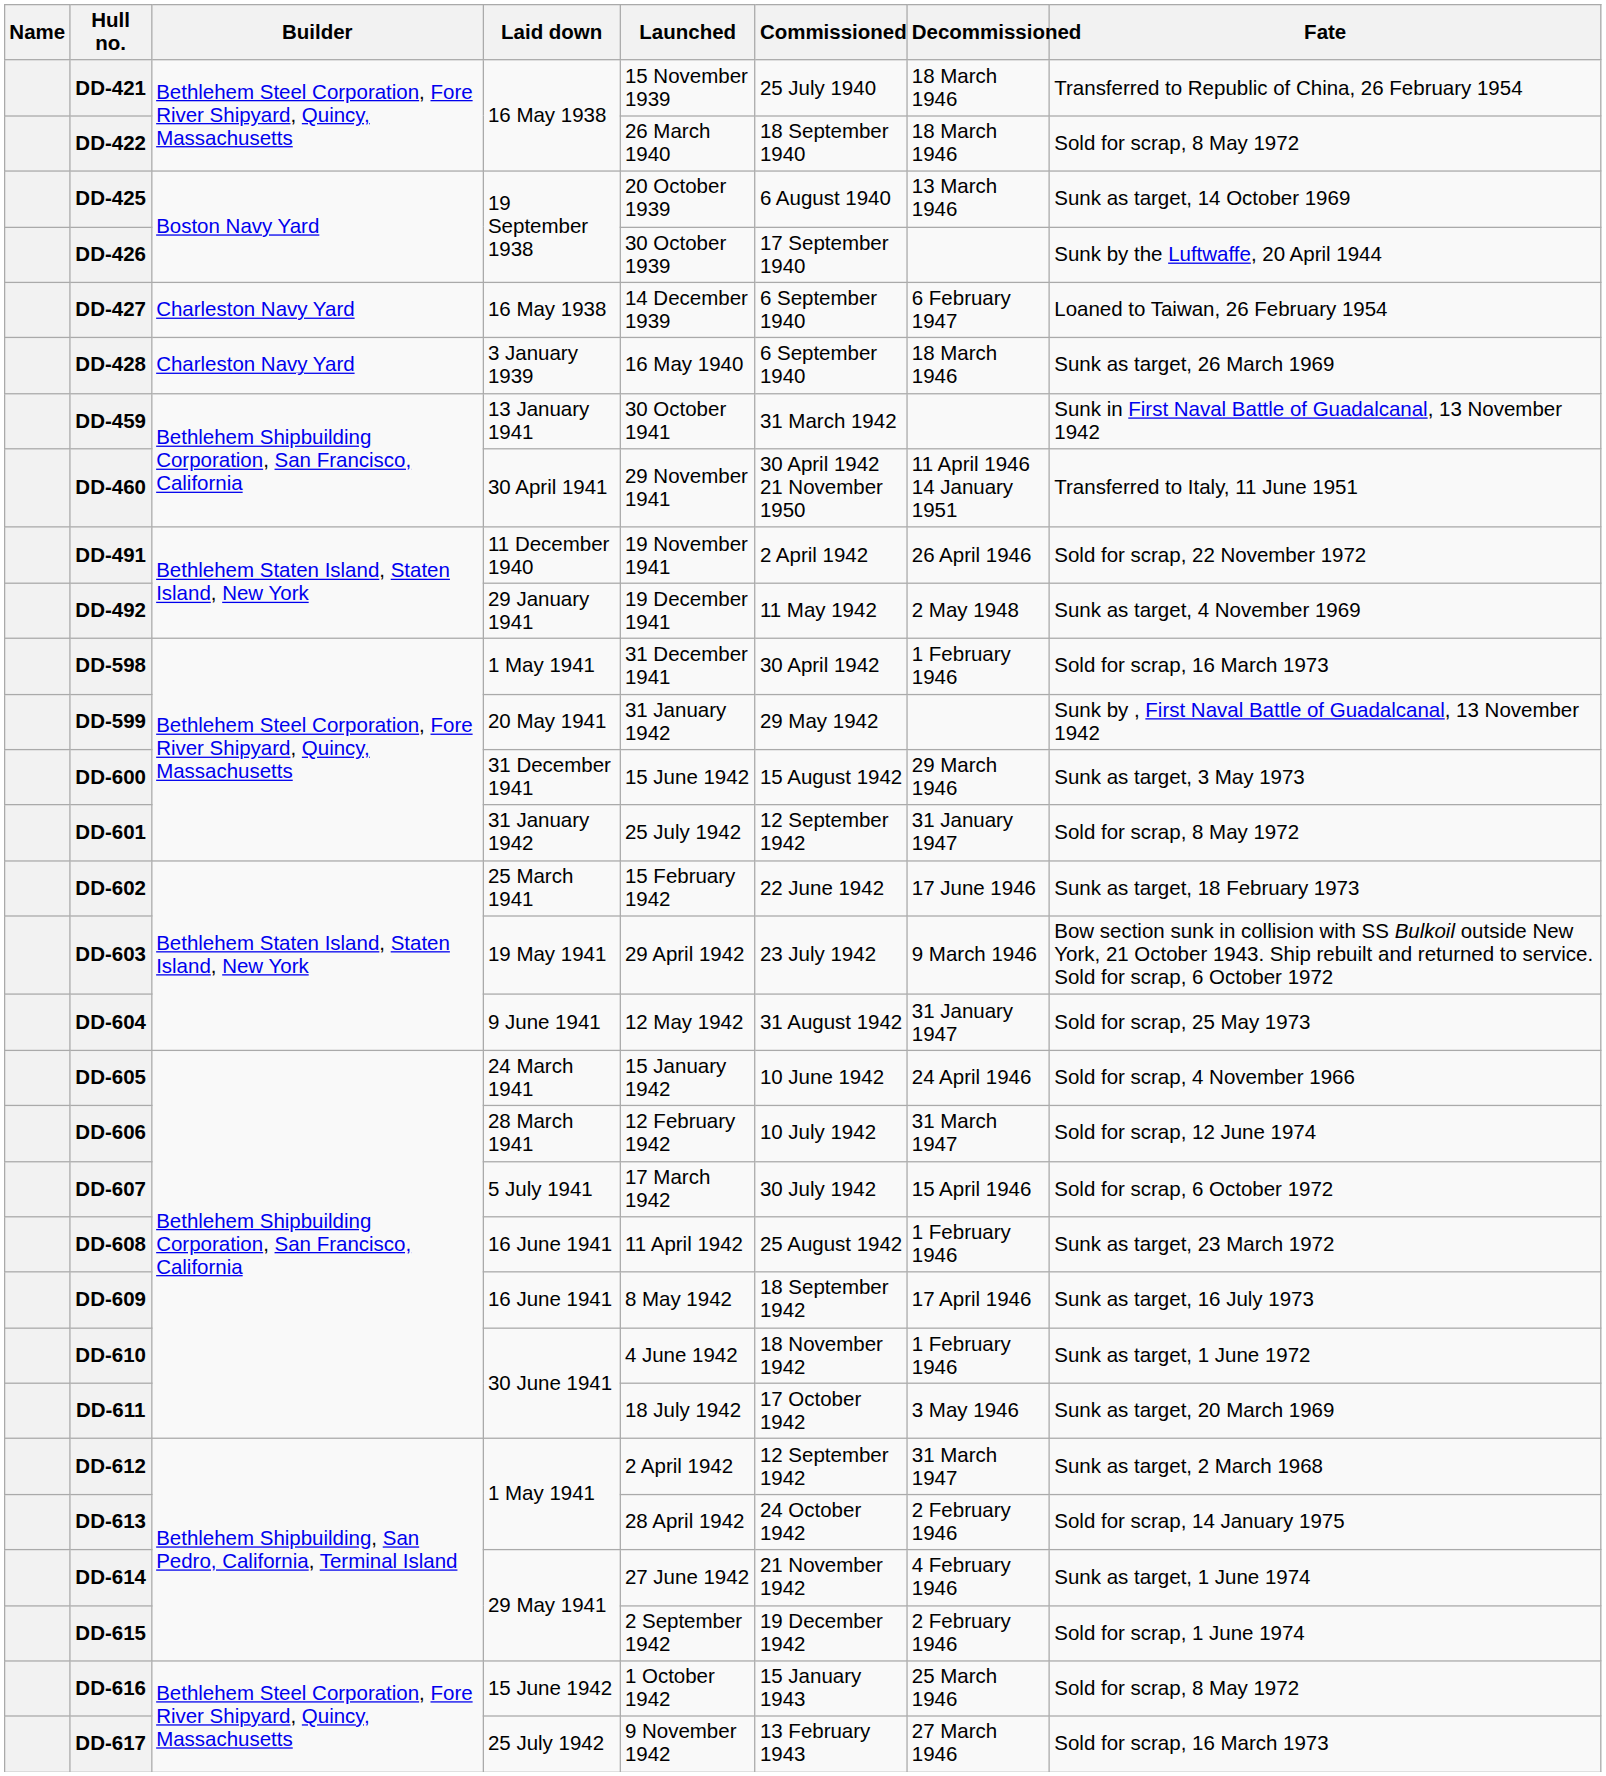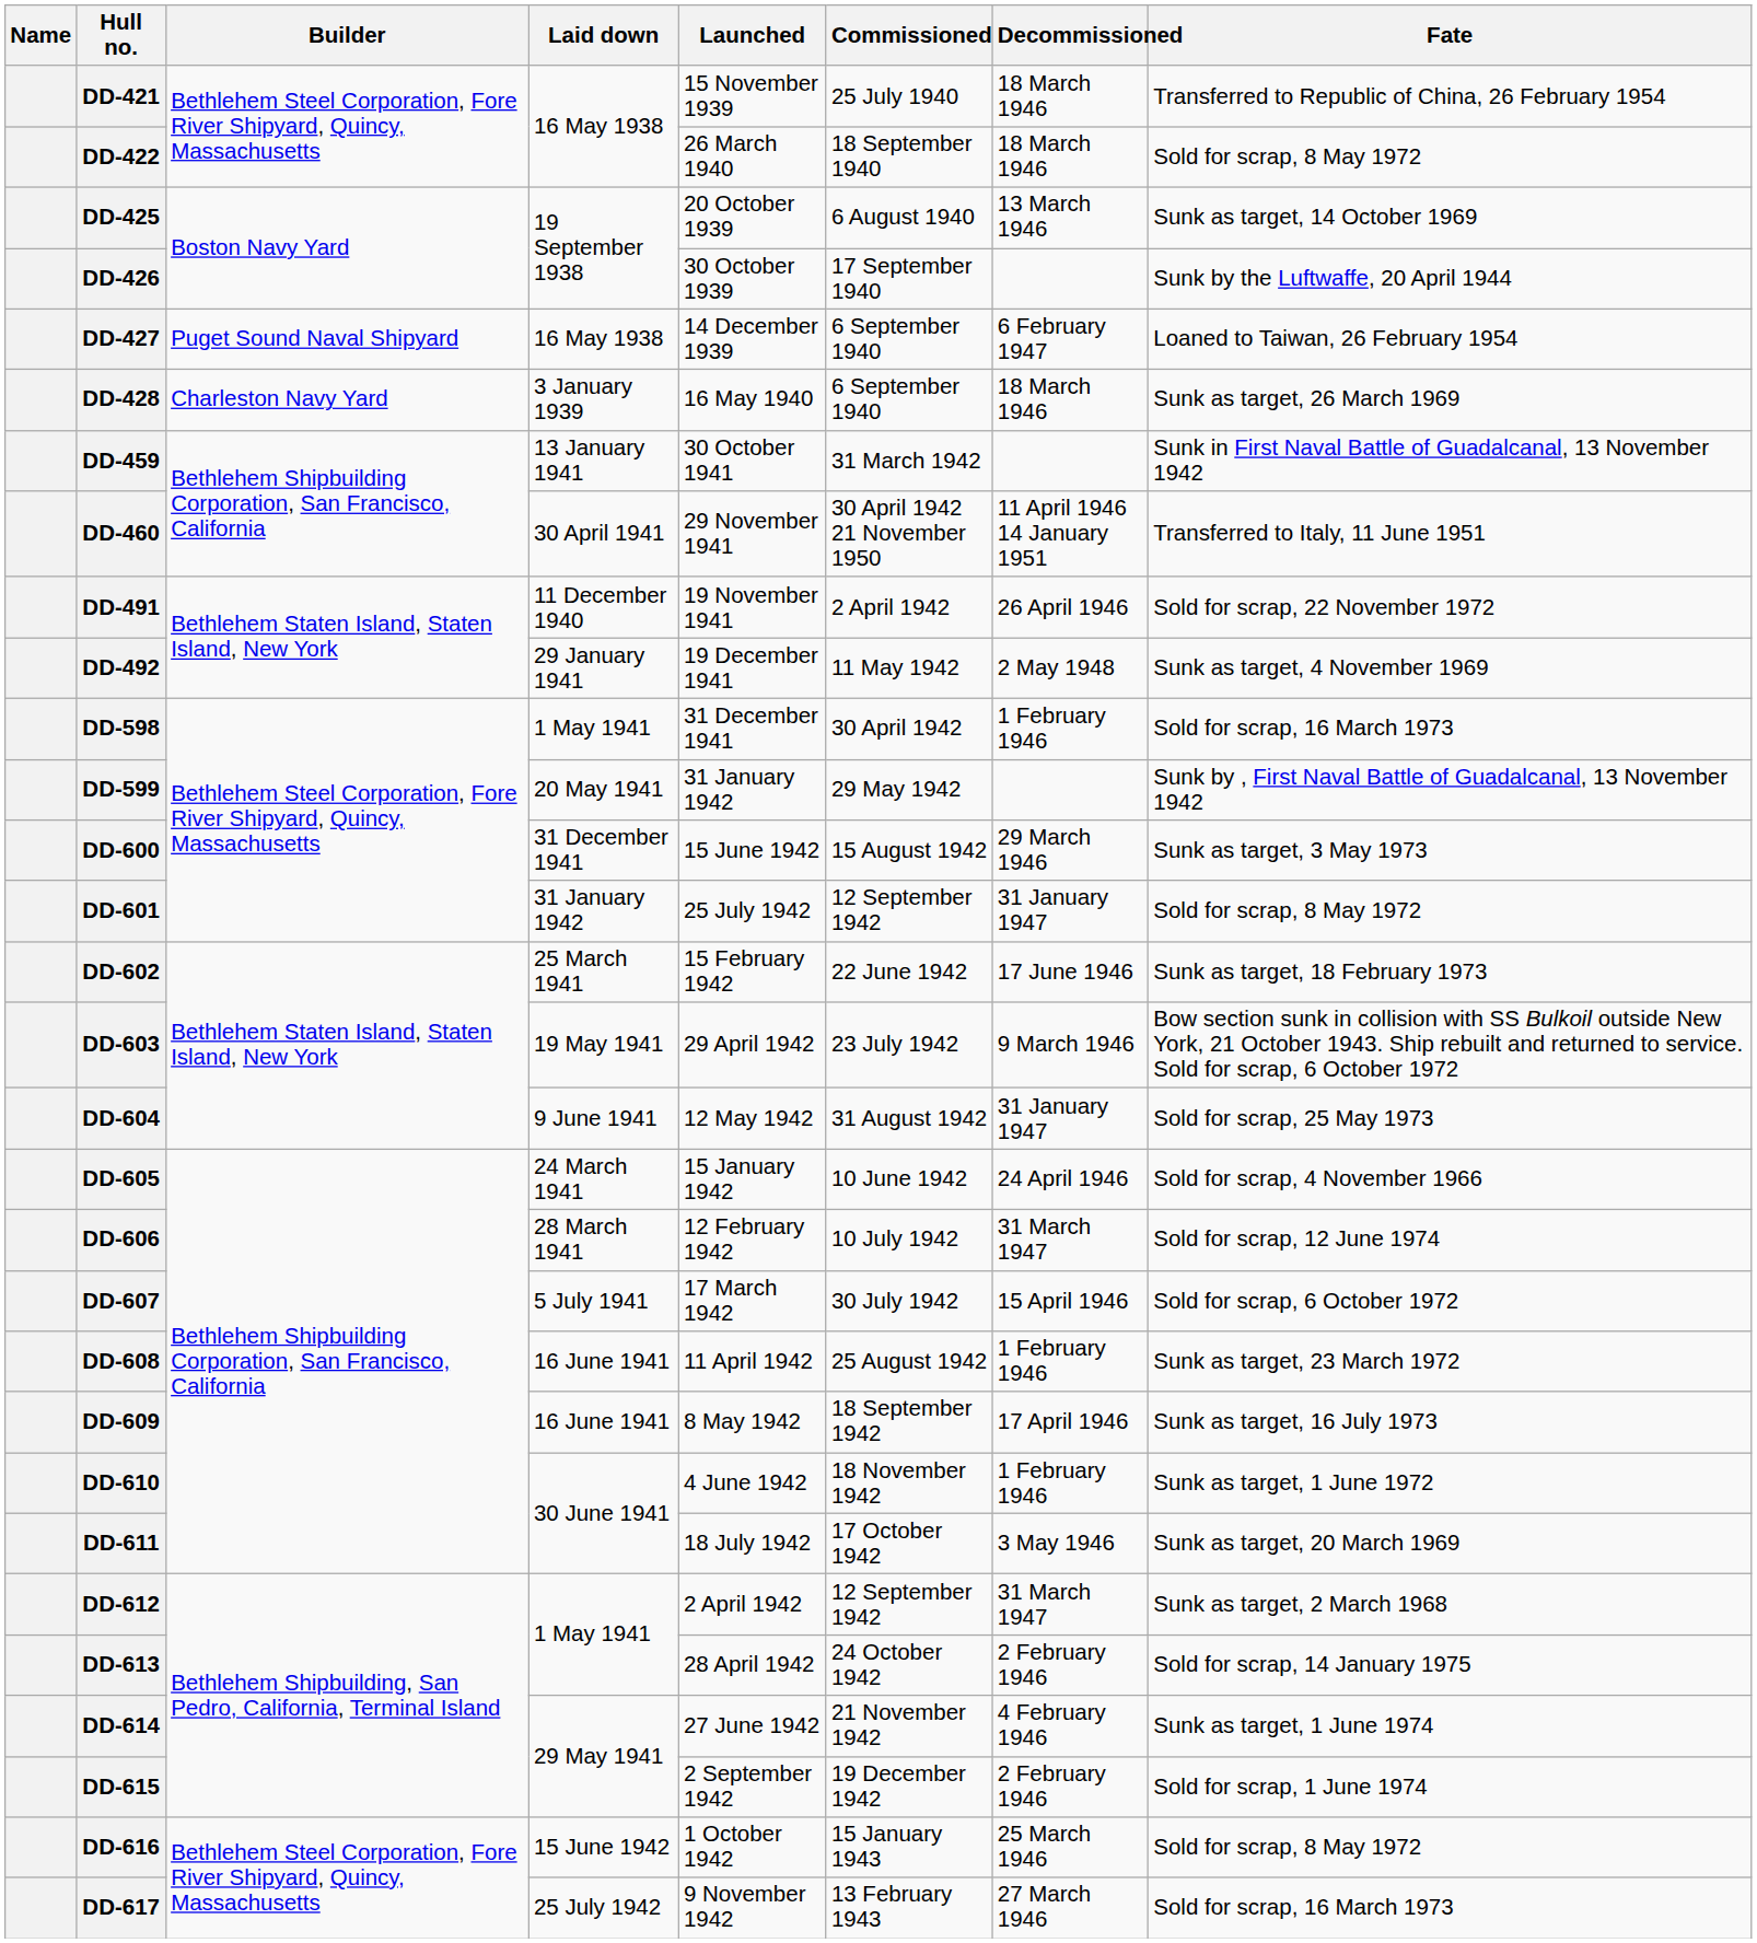DD-427 | Builder: Charleston Navy Yard -> Puget Sound Naval Shipyard
